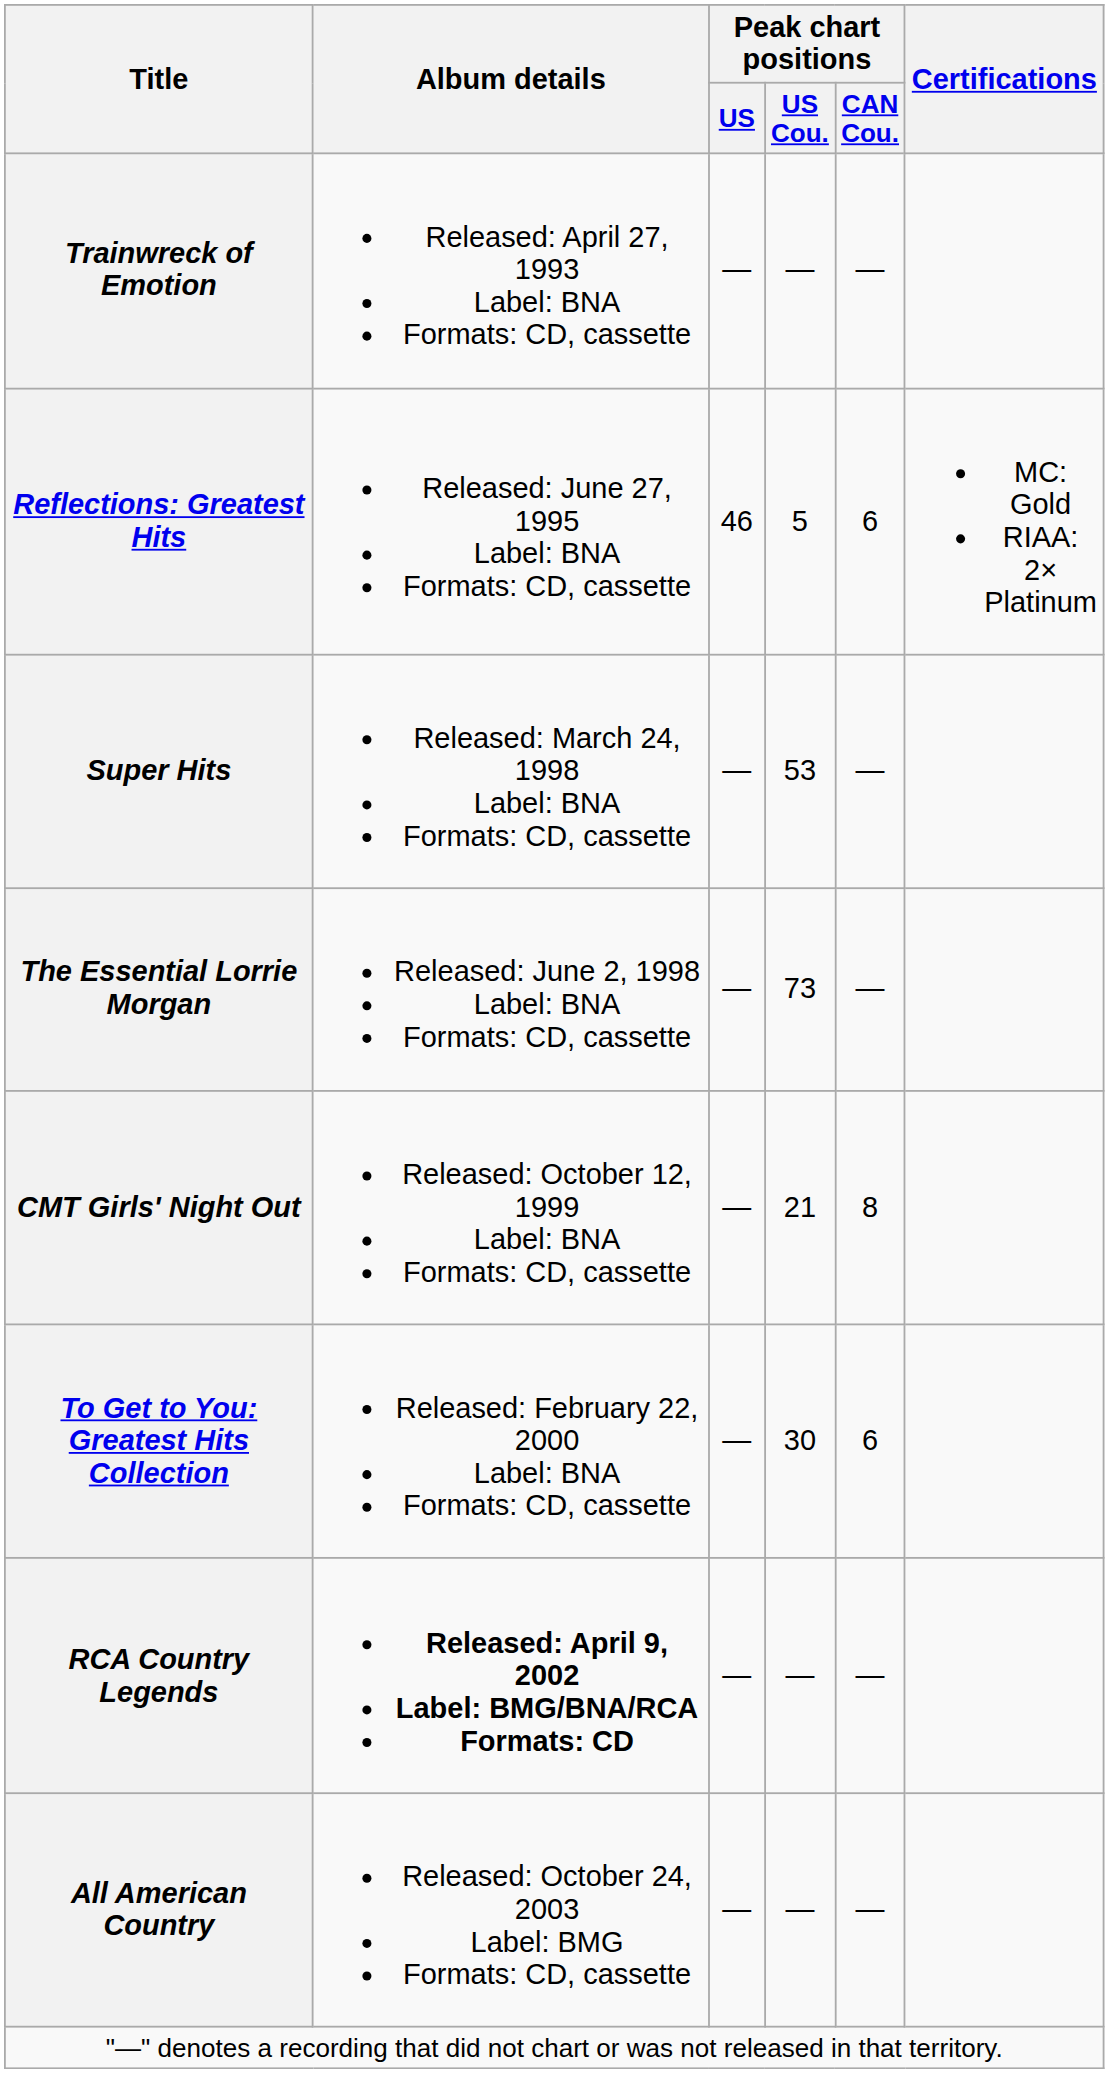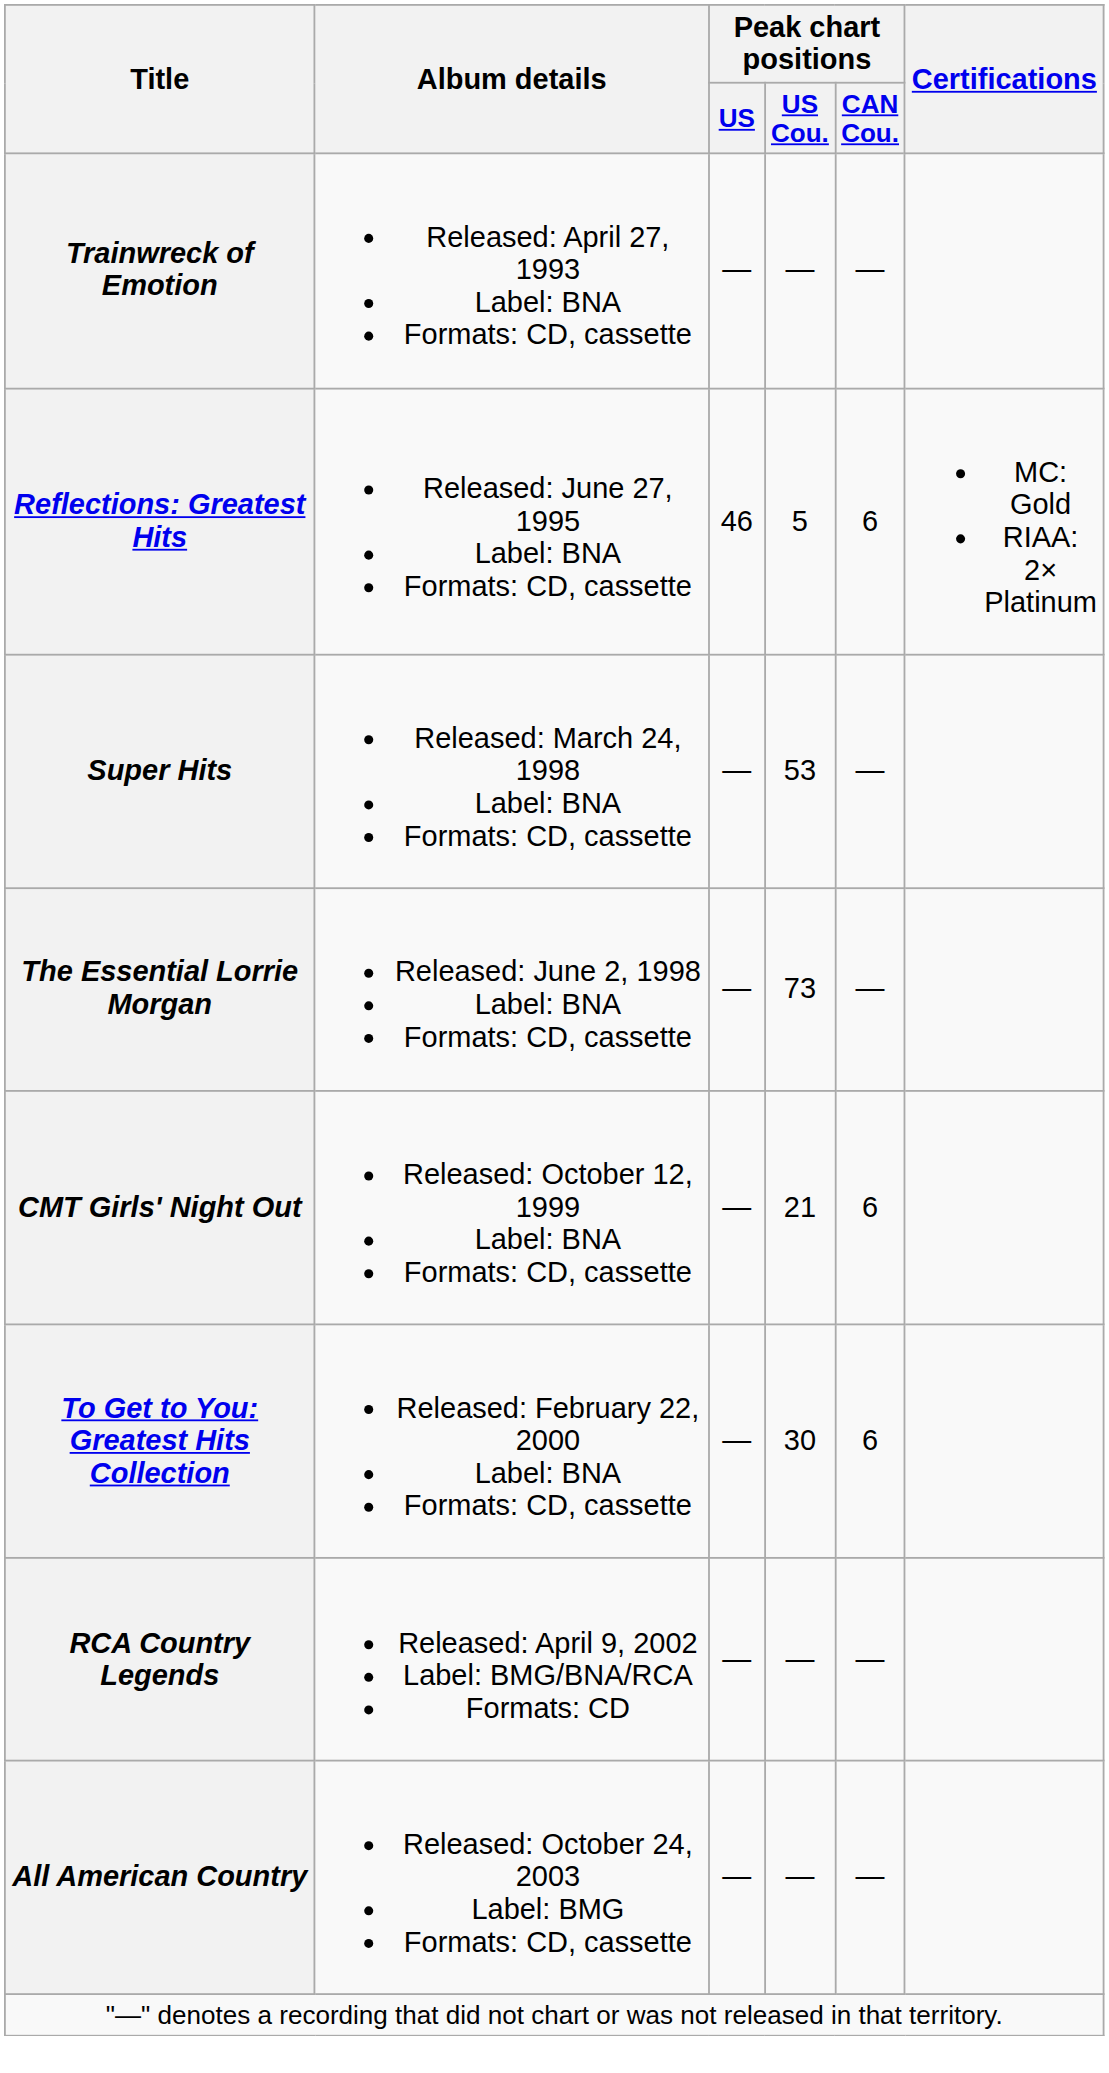CMT Girls' Night Out | Peak chart positions / CAN Cou.: 8 -> 6
RCA Country Legends | Album details: bold -> normal
